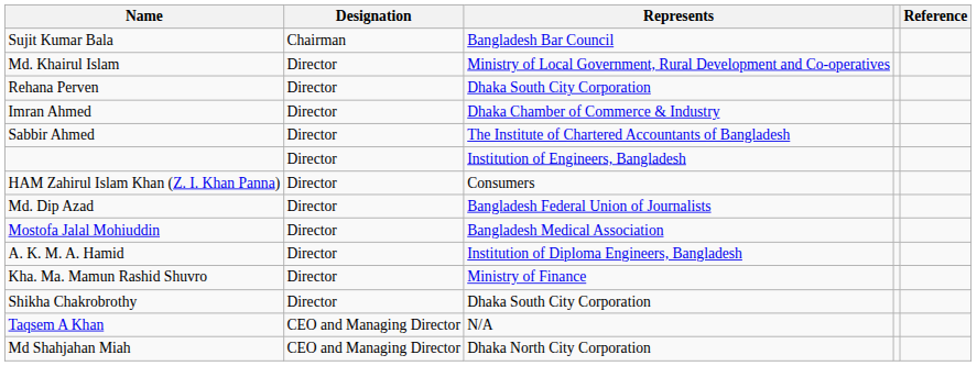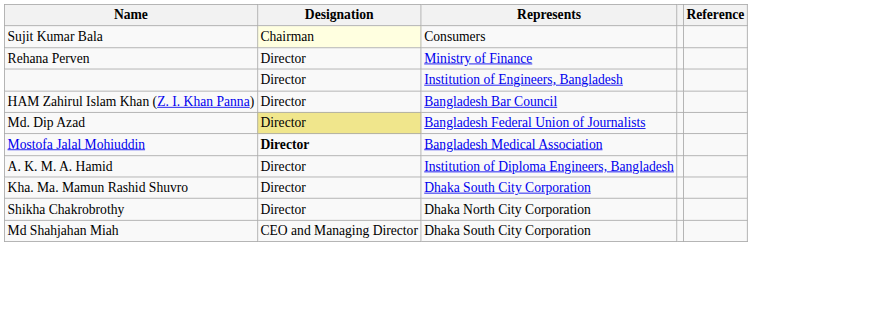Sujit Kumar Bala | Designation: no background -> lightyellow background
Sujit Kumar Bala | Represents: Bangladesh Bar Council -> Consumers
- row: Md. Khairul Islam | Director | Ministry of Local Government, Rural Development and Co-operatives
Rehana Perven | Represents: Dhaka South City Corporation -> Ministry of Finance
- row: Imran Ahmed | Director | Dhaka Chamber of Commerce & Industry
- row: Sabbir Ahmed | Director | The Institute of Chartered Accountants of Bangladesh
HAM Zahirul Islam Khan (Z. I. Khan Panna) | Represents: Consumers -> Bangladesh Bar Council
Md. Dip Azad | Designation: no background -> khaki background
Mostofa Jalal Mohiuddin | Designation: normal -> bold
Kha. Ma. Mamun Rashid Shuvro | Represents: Ministry of Finance -> Dhaka South City Corporation
Shikha Chakrobrothy | Represents: Dhaka South City Corporation -> Dhaka North City Corporation
- row: Taqsem A Khan | CEO and Managing Director | N/A
Md Shahjahan Miah | Represents: Dhaka North City Corporation -> Dhaka South City Corporation
